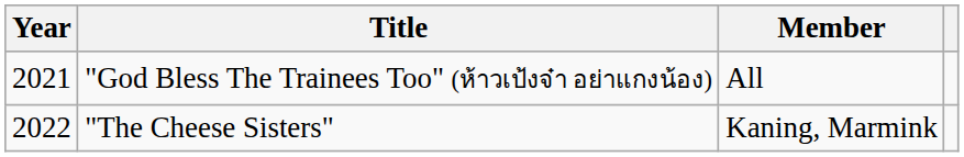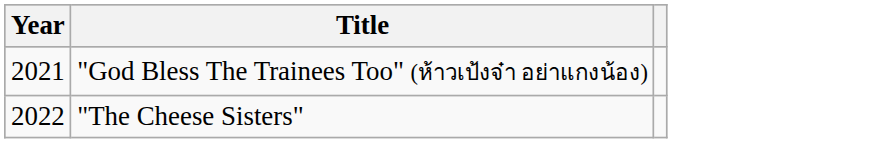- column: Member | All | Kaning, Marmink
